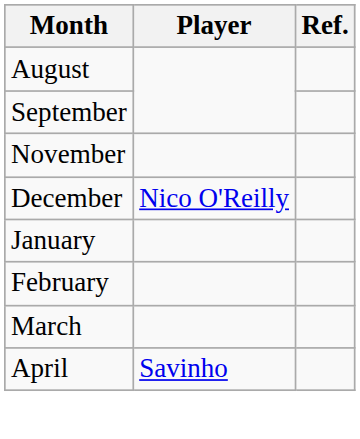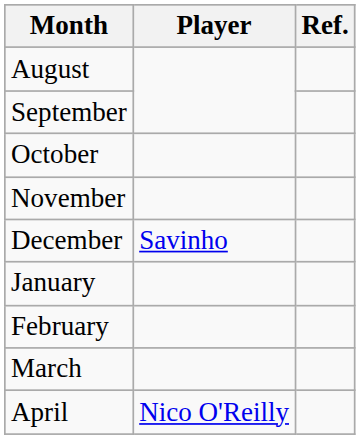+ row: October
December | Player: Nico O'Reilly -> Savinho
April | Player: Savinho -> Nico O'Reilly
